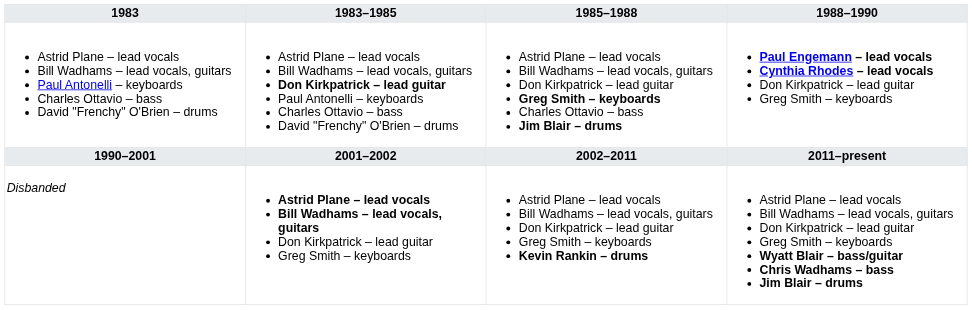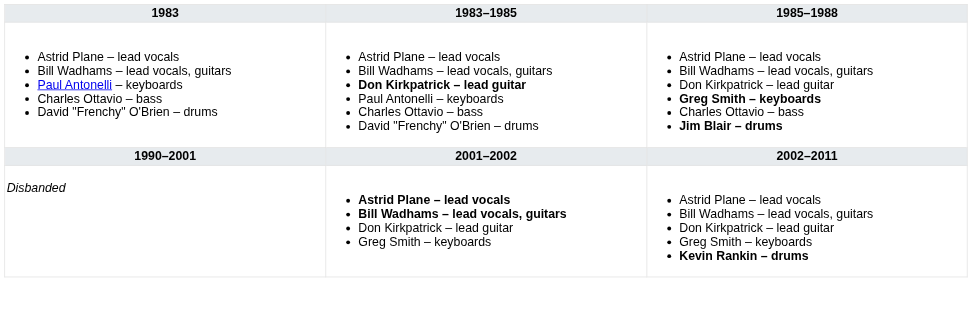- column: 1988–1990 | Paul Engemann – lead vocals Cynthia Rhodes – lead vocals Don Kirkpatrick – lead guitar Greg Smith – keyboards | 2011–present | Astrid Plane – lead vocals Bill Wadhams – lead vocals, guitars Don Kirkpatrick – lead guitar Greg Smith – keyboards Wyatt Blair – bass/guitar Chris Wadhams – bass Jim Blair – drums
